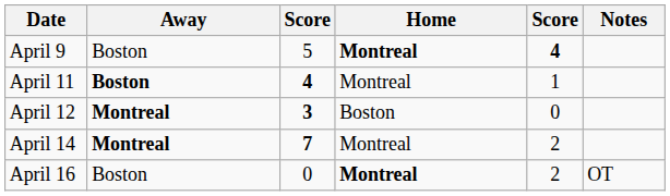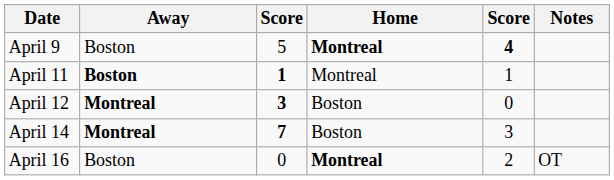April 11 | column 3: 4 -> 1
April 14 | Home: Montreal -> Boston
April 14 | column 5: 2 -> 3
